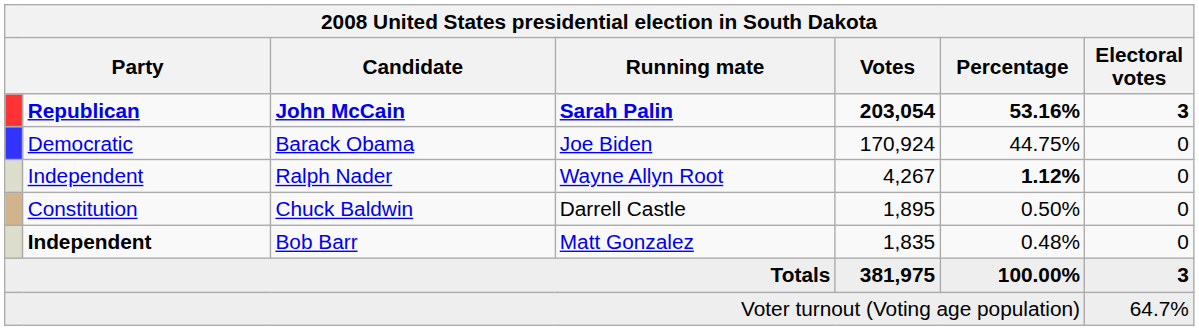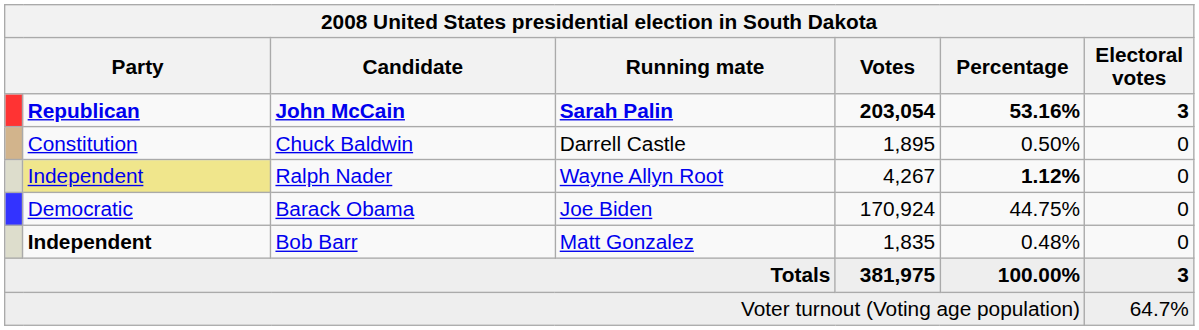rows swapped: Barack Obama <-> Chuck Baldwin
Ralph Nader | column 2: no background -> khaki background
